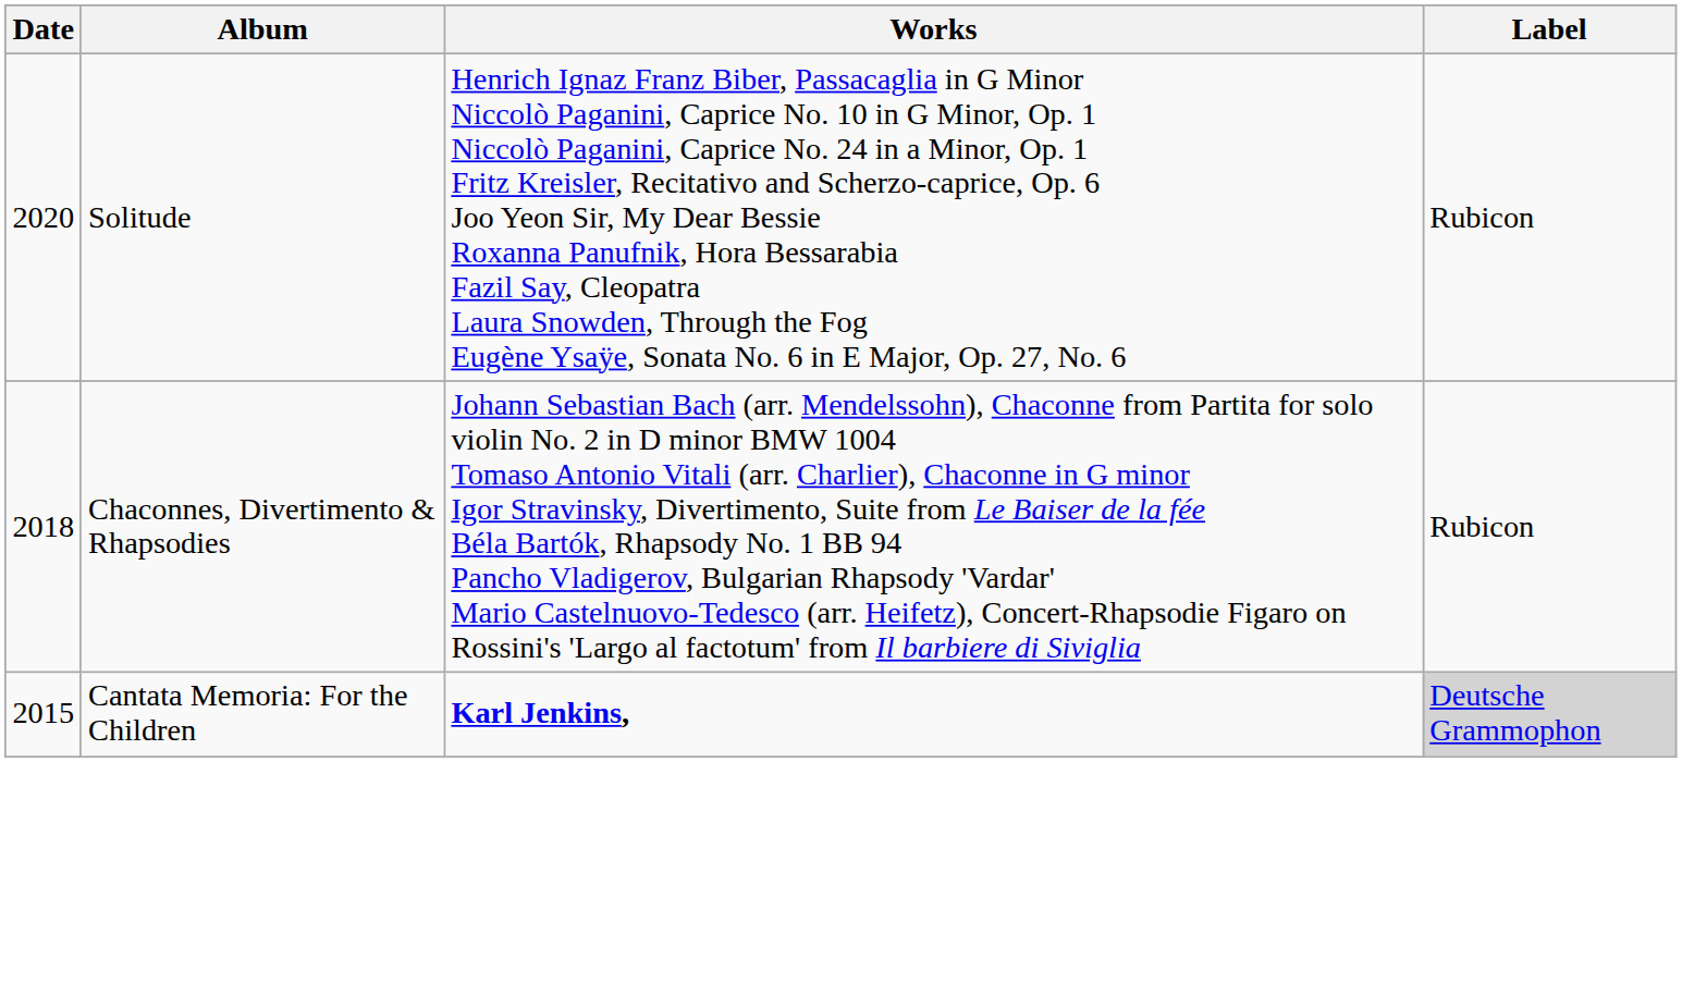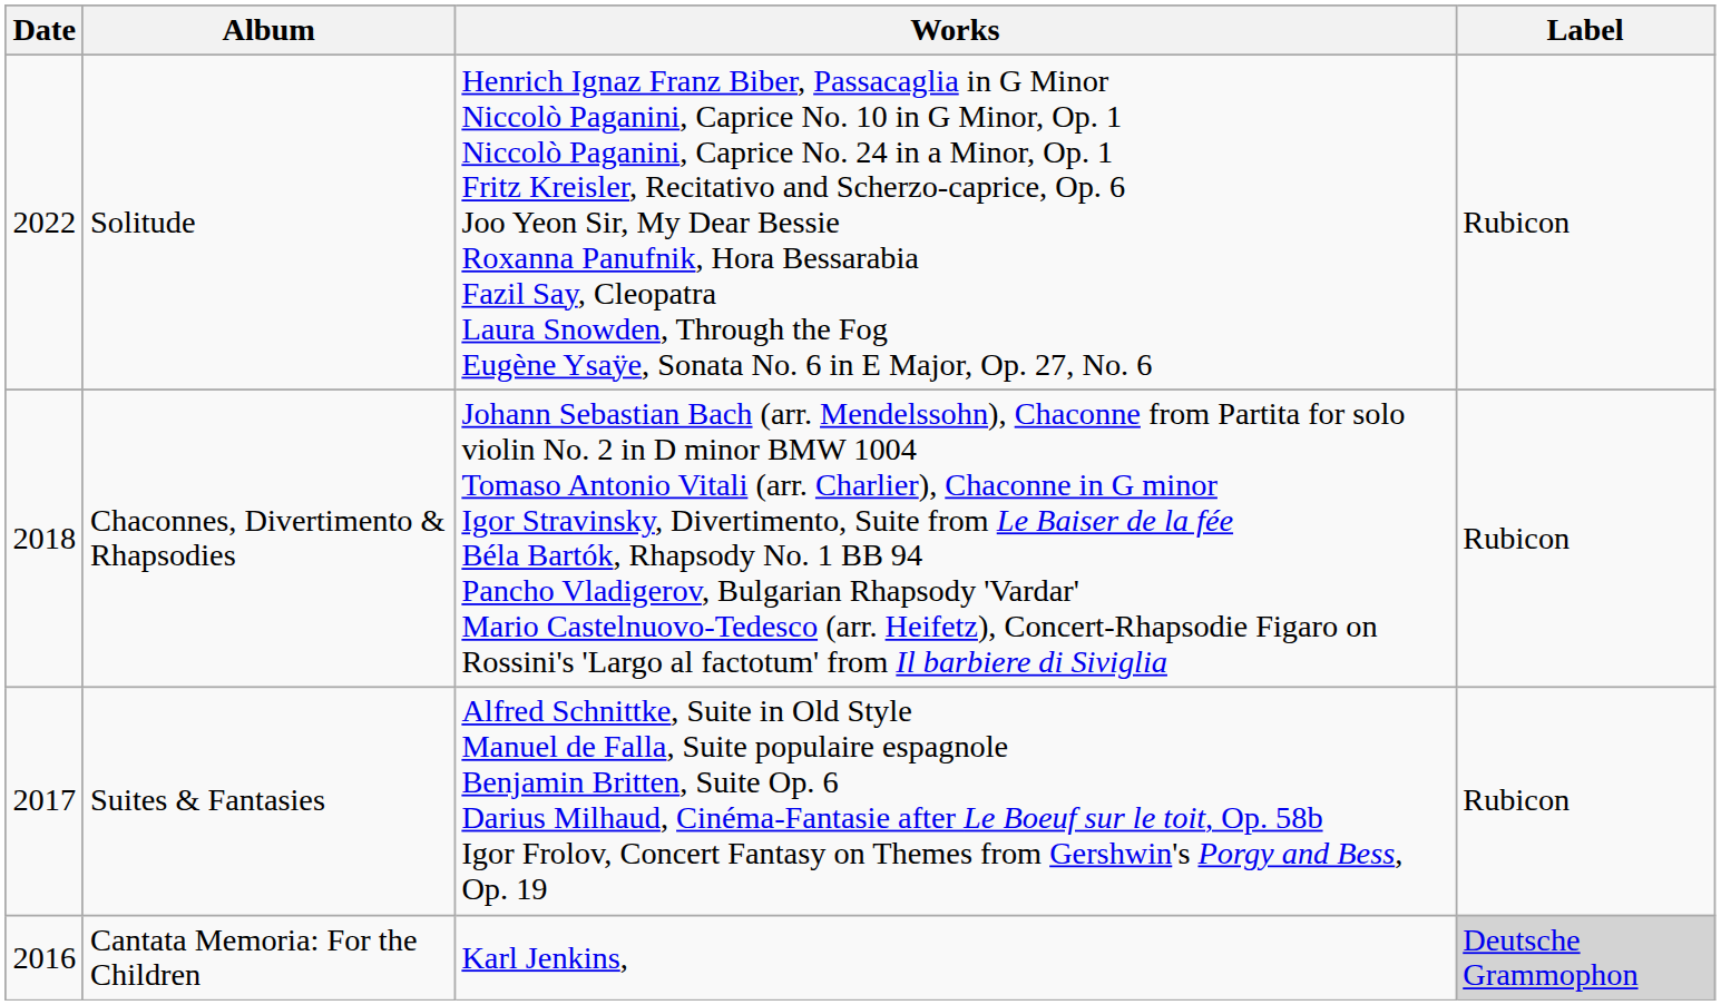Solitude | Date: 2020 -> 2022
+ row: 2017 | Suites & Fantasies | Alfred Schnittke, Suite in Old Style Manuel de Falla, Suite populaire espagnole Benjamin Britten, Suite Op. 6 Darius Milhaud, Cinéma-Fantasie after Le Boeuf sur le toit, Op. 58b Igor Frolov, Concert Fantasy on Themes from Gershwin's Porgy and Bess, Op. 19 | Rubicon
Cantata Memoria: For the Children | Date: 2015 -> 2016
Cantata Memoria: For the Children | Works: bold -> normal
